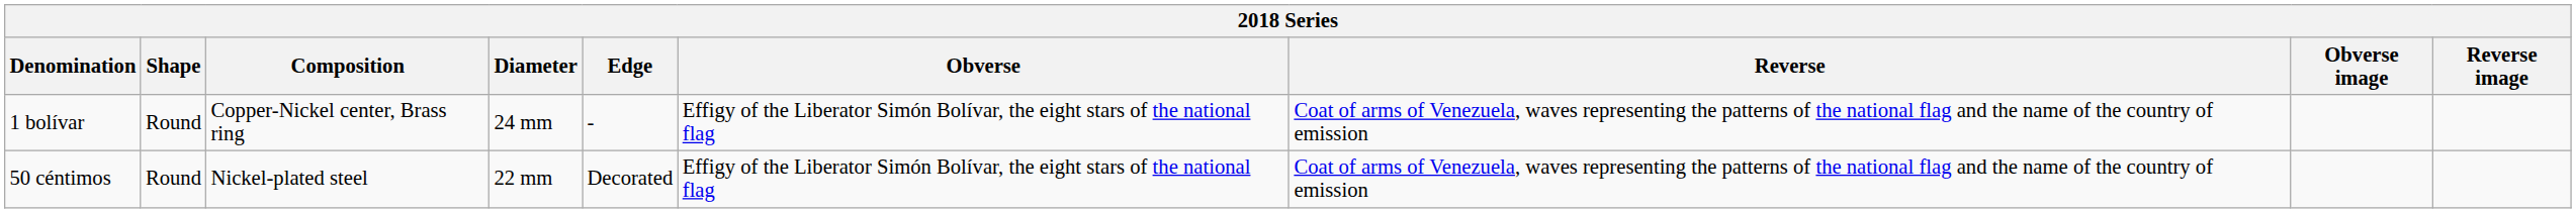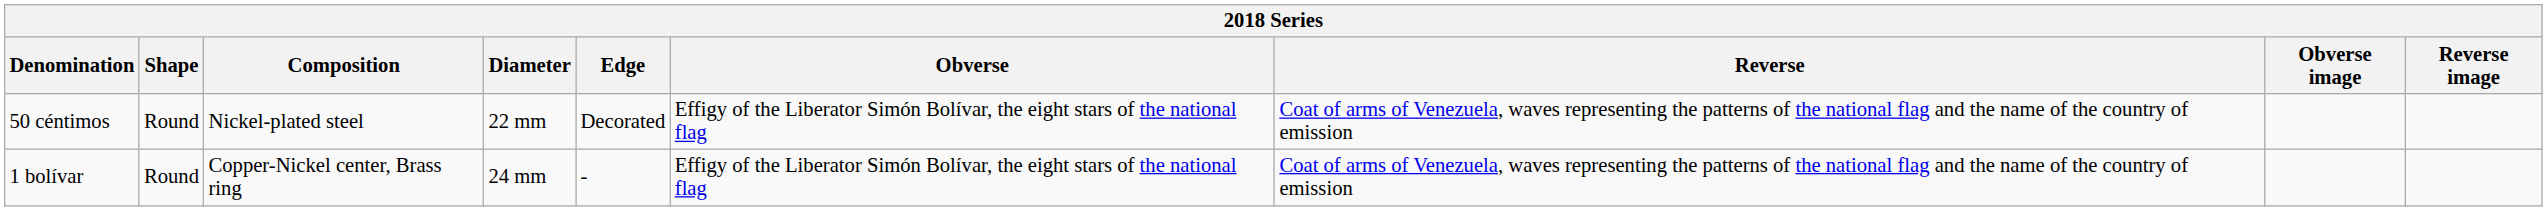rows swapped: 50 céntimos <-> 1 bolívar
